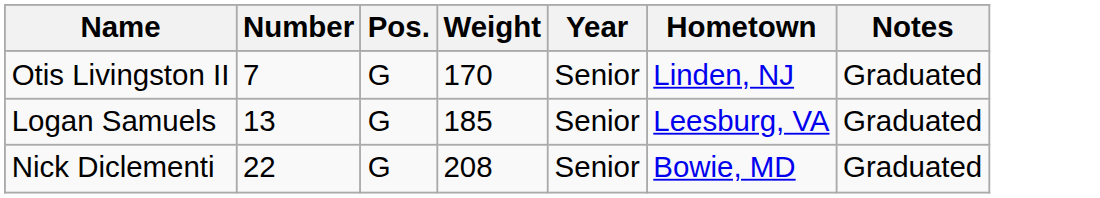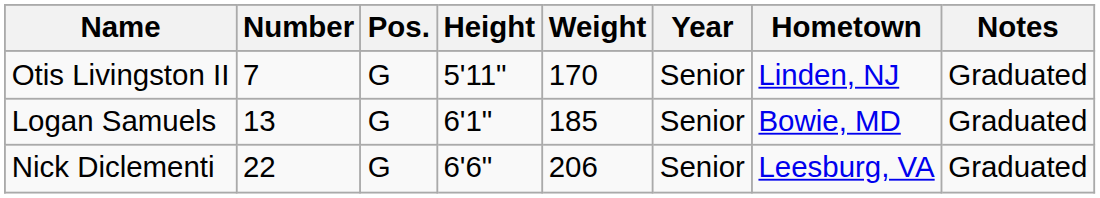+ column: Height | 5'11" | 6'1" | 6'6"
Logan Samuels | Hometown: Leesburg, VA -> Bowie, MD
Nick Diclementi | Weight: 208 -> 206
Nick Diclementi | Hometown: Bowie, MD -> Leesburg, VA
